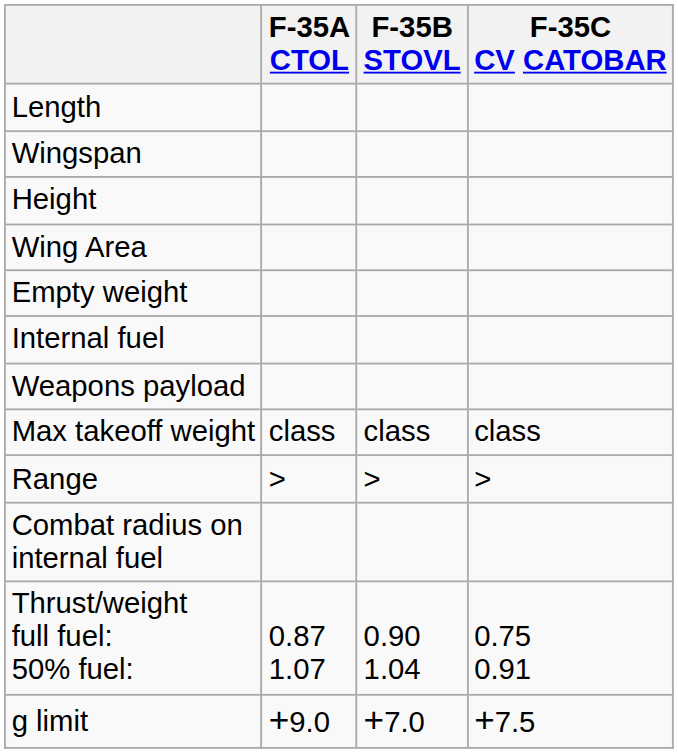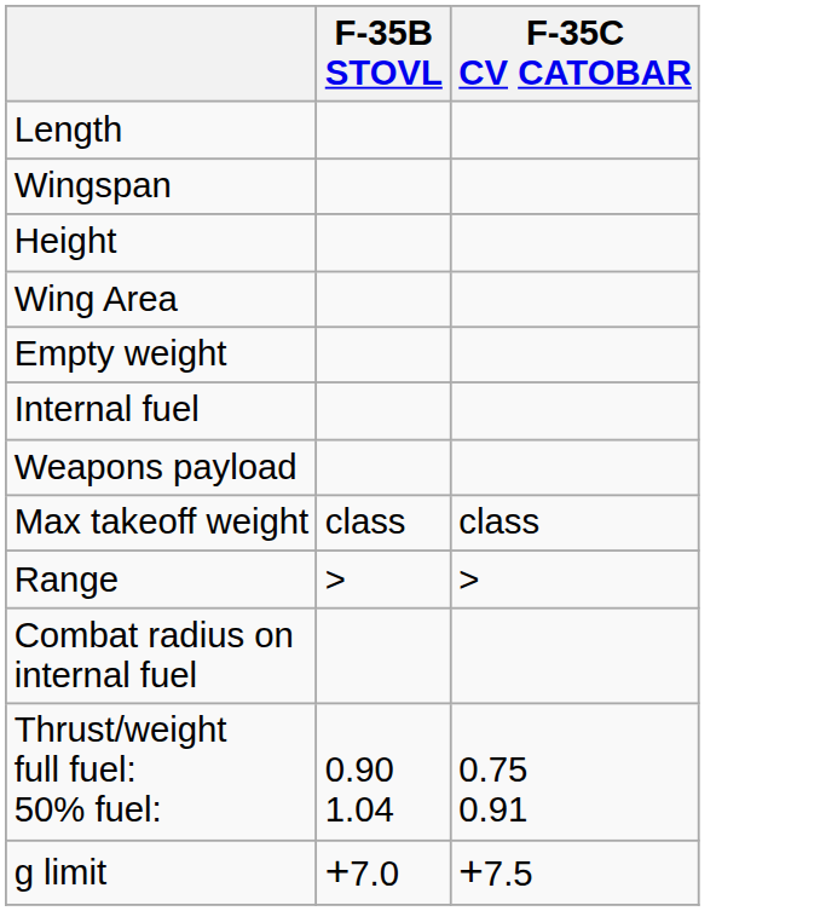- column: F-35A CTOL | class | > | 0.87 1.07 | +9.0
